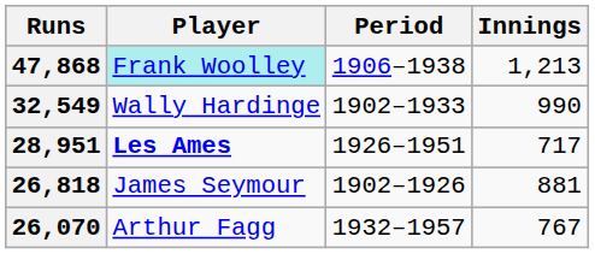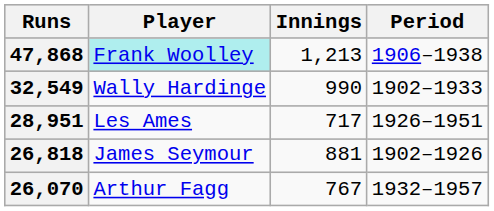columns swapped: Innings <-> Period
28,951 | Player: bold -> normal
